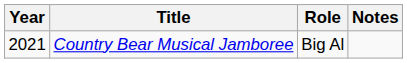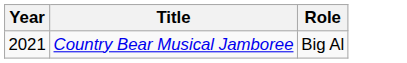- column: Notes
